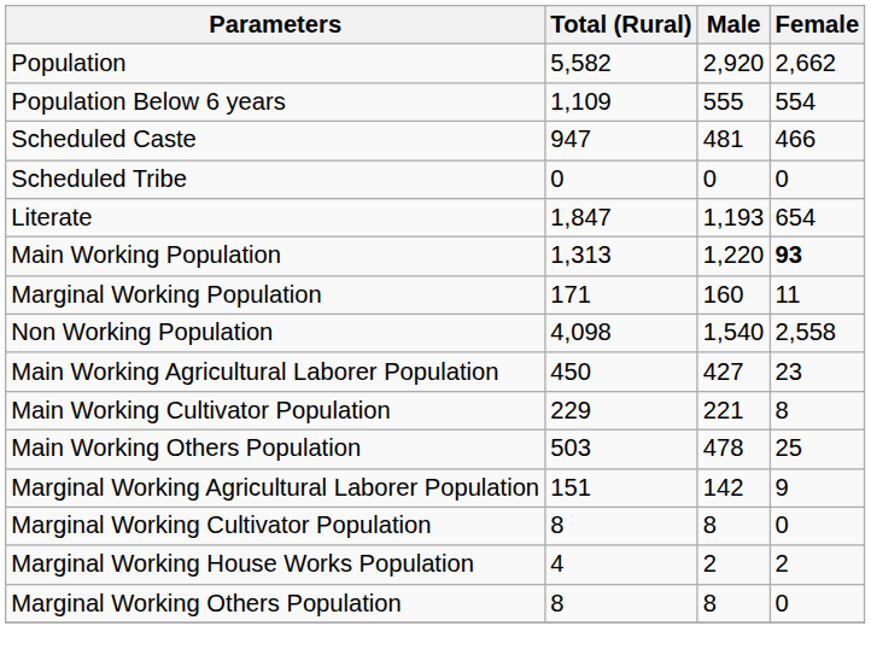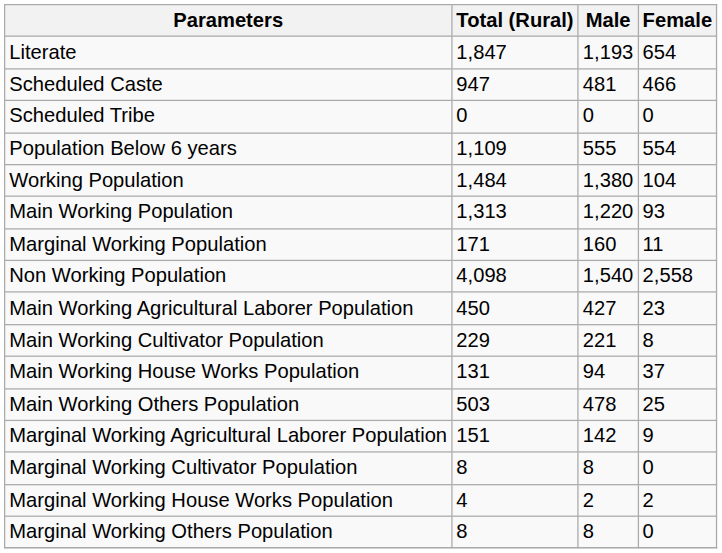- row: Population | 5,582 | 2,920 | 2,662
rows swapped: Population Below 6 years <-> Literate
+ row: Working Population | 1,484 | 1,380 | 104
Main Working Population | Female: bold -> normal
+ row: Main Working House Works Population | 131 | 94 | 37
